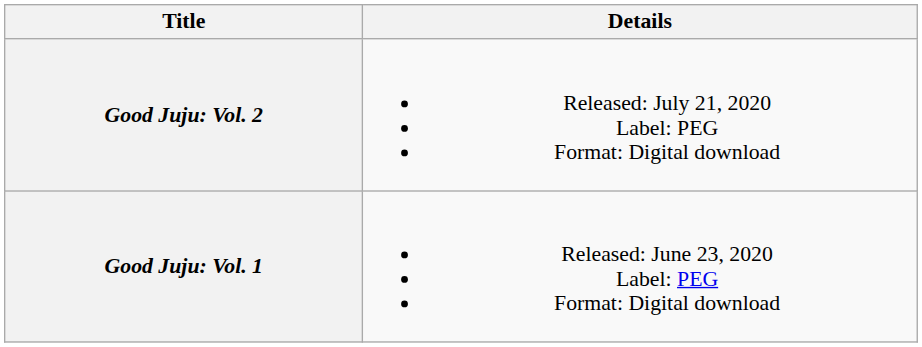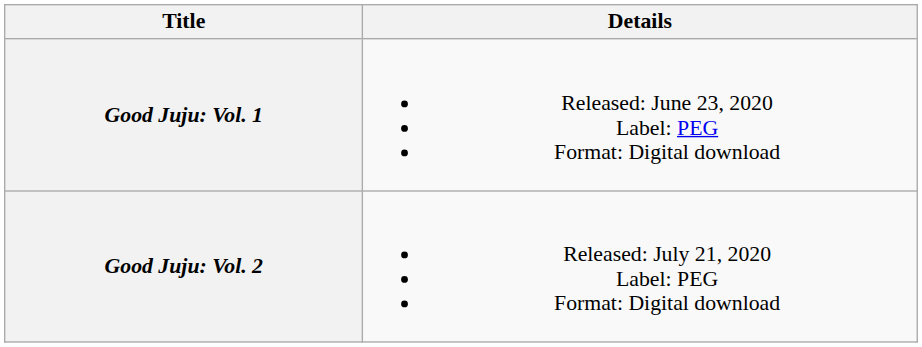rows swapped: Good Juju: Vol. 1 <-> Good Juju: Vol. 2
